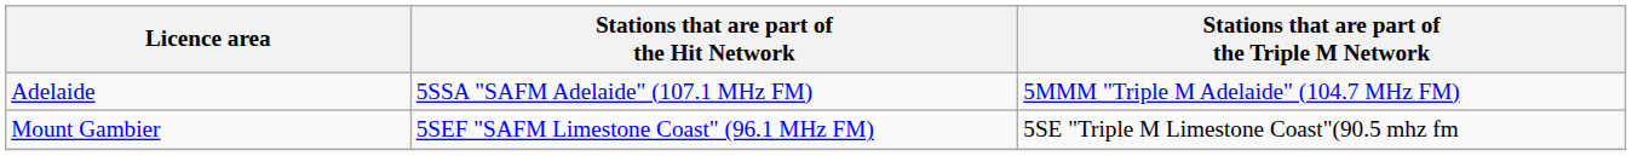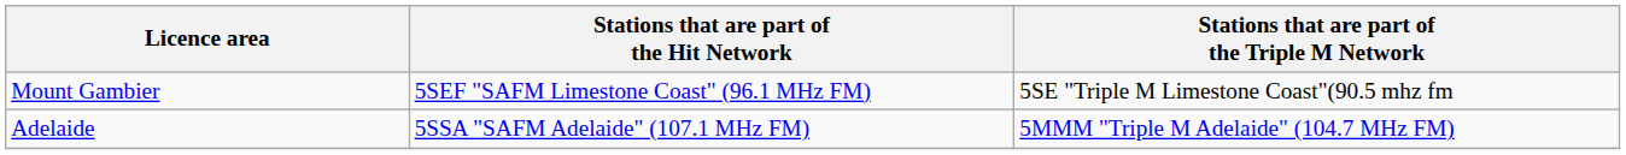rows swapped: Adelaide <-> Mount Gambier
